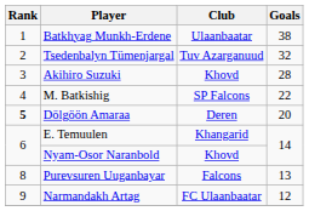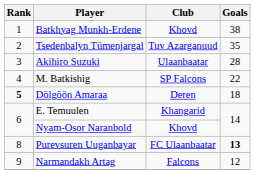Batkhyag Munkh-Erdene | Club: Ulaanbaatar -> Khovd
Tsedenbalyn Tümenjargal | Goals: 32 -> 35
Akihiro Suzuki | Club: Khovd -> Ulaanbaatar
Dölgöön Amaraa | Goals: 20 -> 18
Purevsuren Uuganbayar | Club: Falcons -> FC Ulaanbaatar
Purevsuren Uuganbayar | Goals: normal -> bold
Narmandakh Artag | Club: FC Ulaanbaatar -> Falcons
